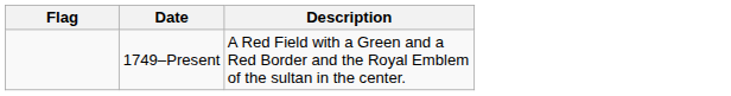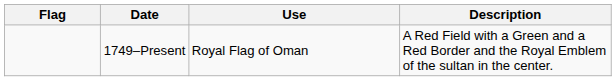+ column: Use | Royal Flag of Oman
